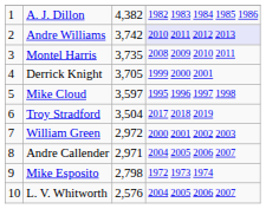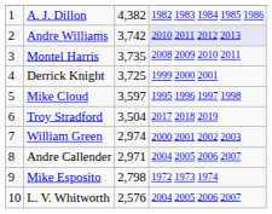Derrick Knight | column 3: 3,705 -> 3,725
William Green | column 3: 2,972 -> 2,974
